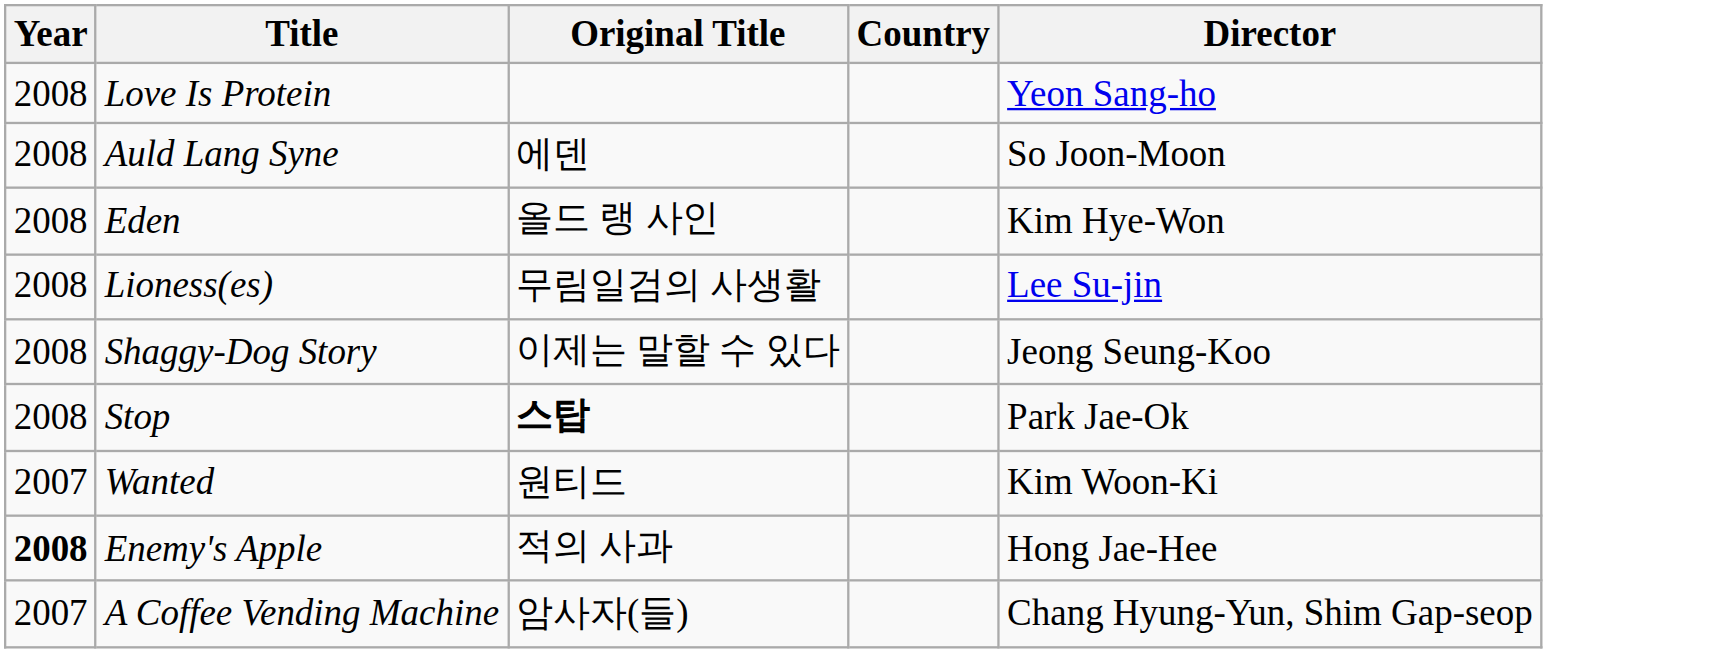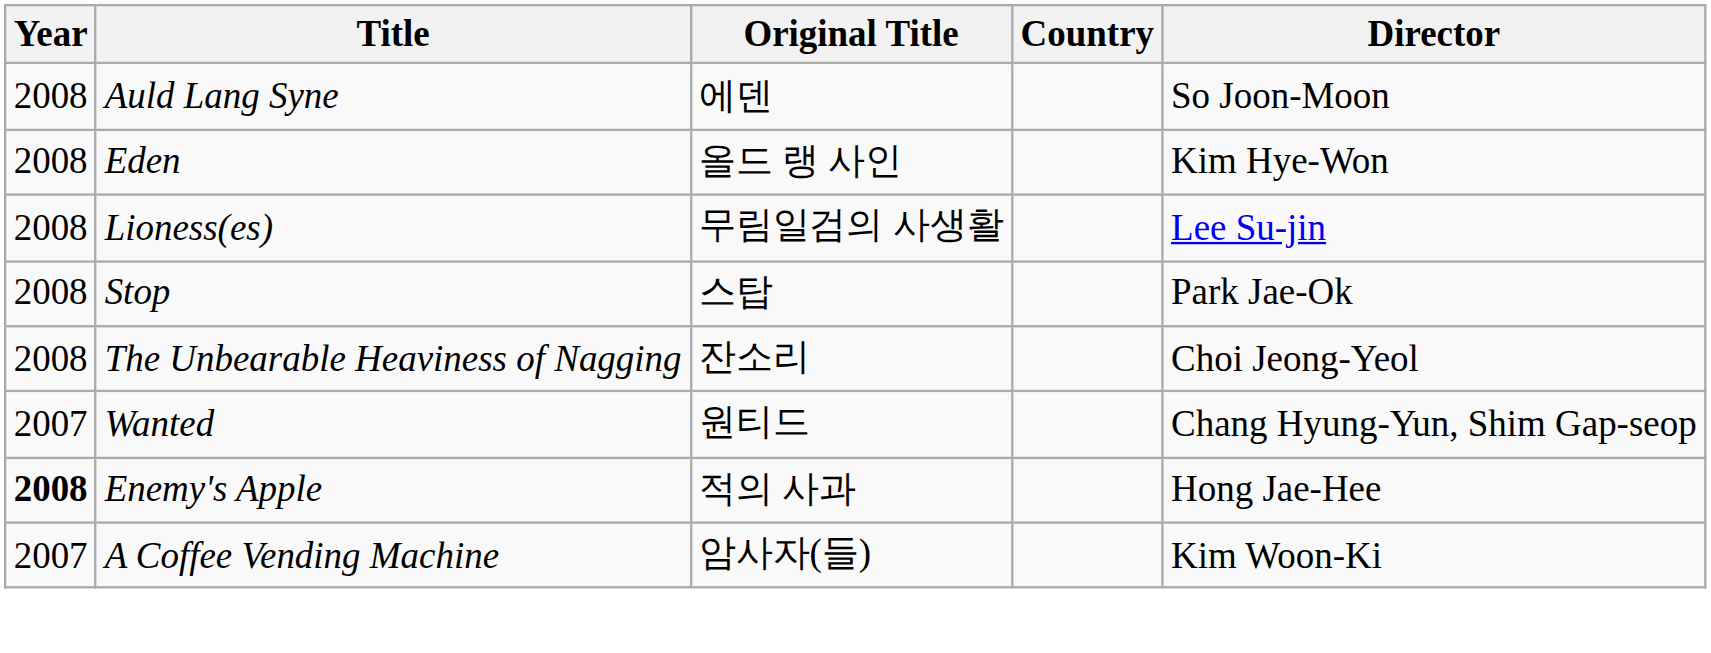- row: 2008 | Love Is Protein | Yeon Sang-ho
- row: 2008 | Shaggy-Dog Story | 이제는 말할 수 있다 | Jeong Seung-Koo
Stop | Original Title: bold -> normal
+ row: 2008 | The Unbearable Heaviness of Nagging | 잔소리 | Choi Jeong-Yeol
Wanted | Director: Kim Woon-Ki -> Chang Hyung-Yun, Shim Gap-seop
A Coffee Vending Machine | Director: Chang Hyung-Yun, Shim Gap-seop -> Kim Woon-Ki
